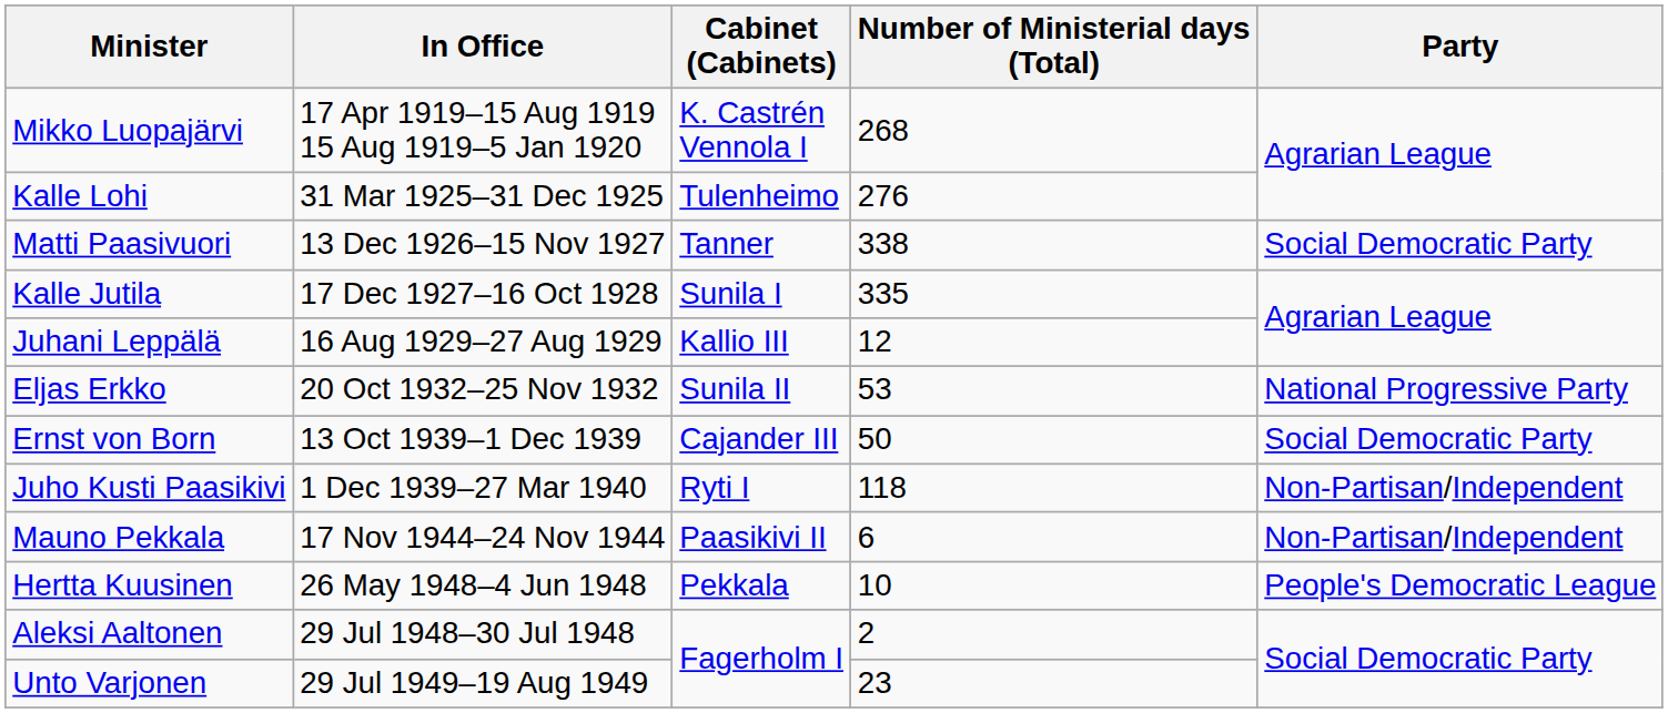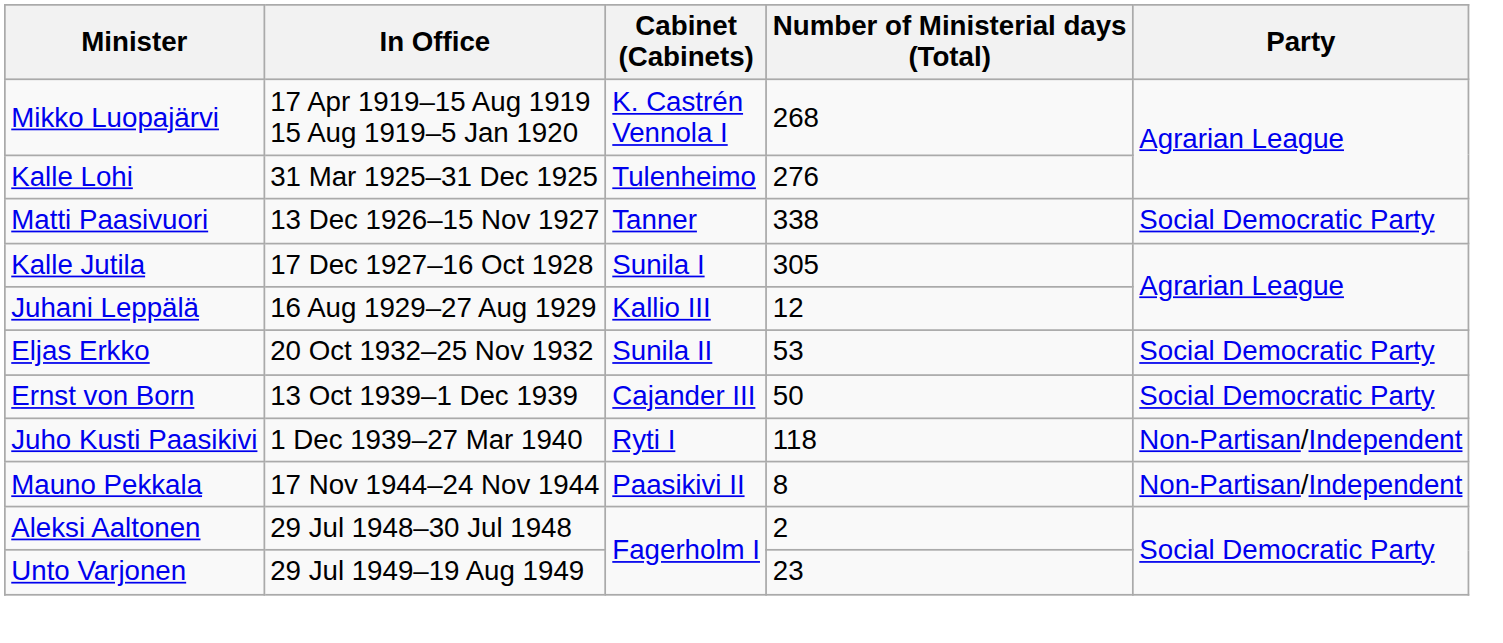Kalle Jutila | Number of Ministerial days (Total): 335 -> 305
Eljas Erkko | Party: National Progressive Party -> Social Democratic Party
Mauno Pekkala | Number of Ministerial days (Total): 6 -> 8
- row: Hertta Kuusinen | 26 May 1948–4 Jun 1948 | Pekkala | 10 | People's Democratic League
